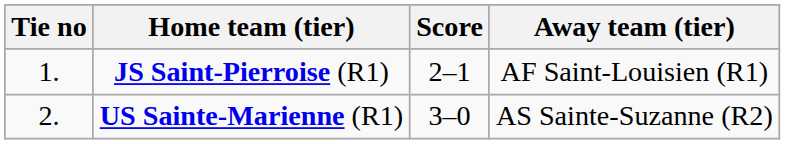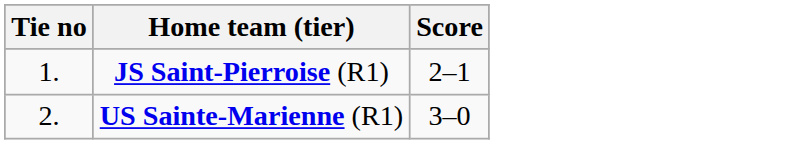- column: Away team (tier) | AF Saint-Louisien (R1) | AS Sainte-Suzanne (R2)
